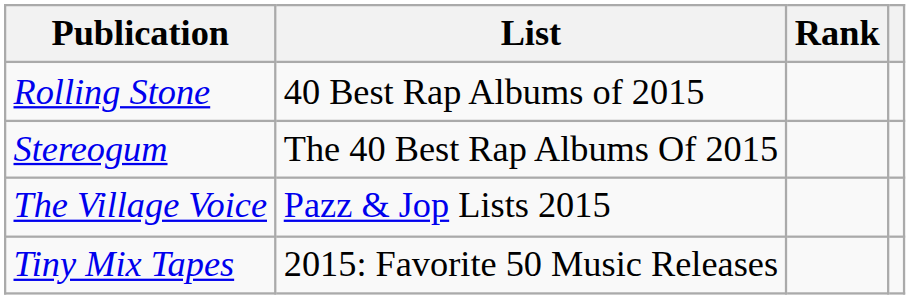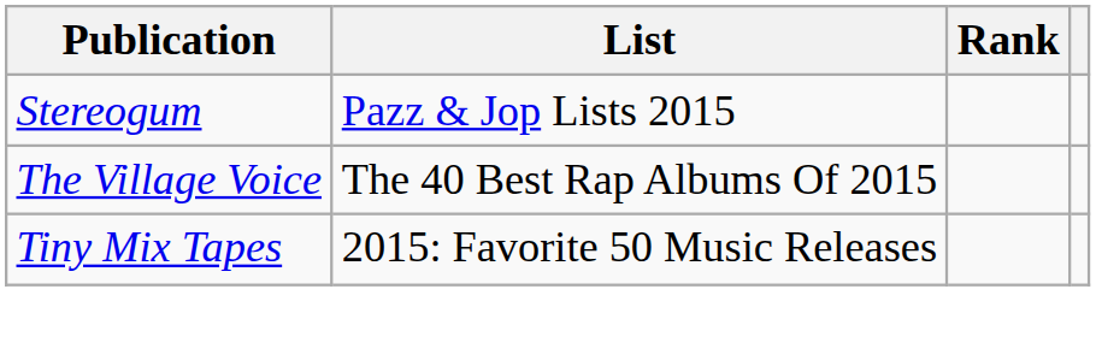- row: Rolling Stone | 40 Best Rap Albums of 2015
Stereogum | List: The 40 Best Rap Albums Of 2015 -> Pazz & Jop Lists 2015
The Village Voice | List: Pazz & Jop Lists 2015 -> The 40 Best Rap Albums Of 2015
